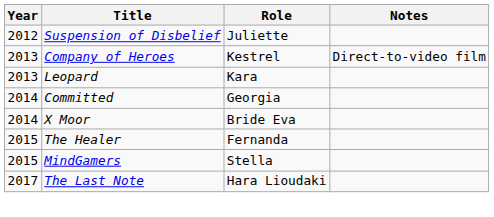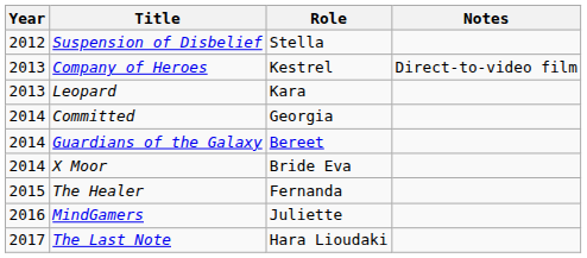Suspension of Disbelief | Role: Juliette -> Stella
+ row: 2014 | Guardians of the Galaxy | Bereet
MindGamers | Year: 2015 -> 2016
MindGamers | Role: Stella -> Juliette
